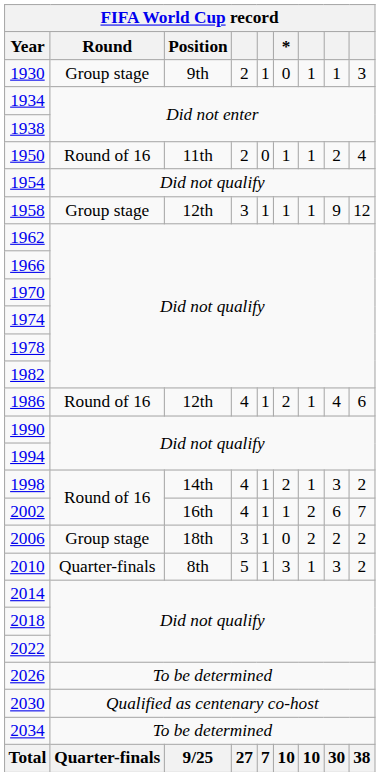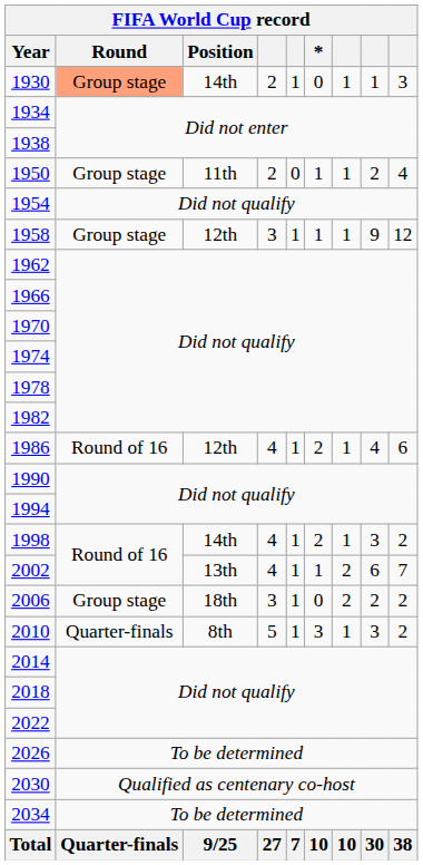1930 | Round: no background -> lightsalmon background
1930 | Position: 9th -> 14th
1950 | Round: Round of 16 -> Group stage
2002 | Position: 16th -> 13th
